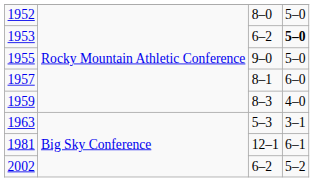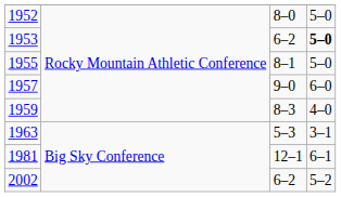1955 | column 3: 9–0 -> 8–1
1957 | column 3: 8–1 -> 9–0
